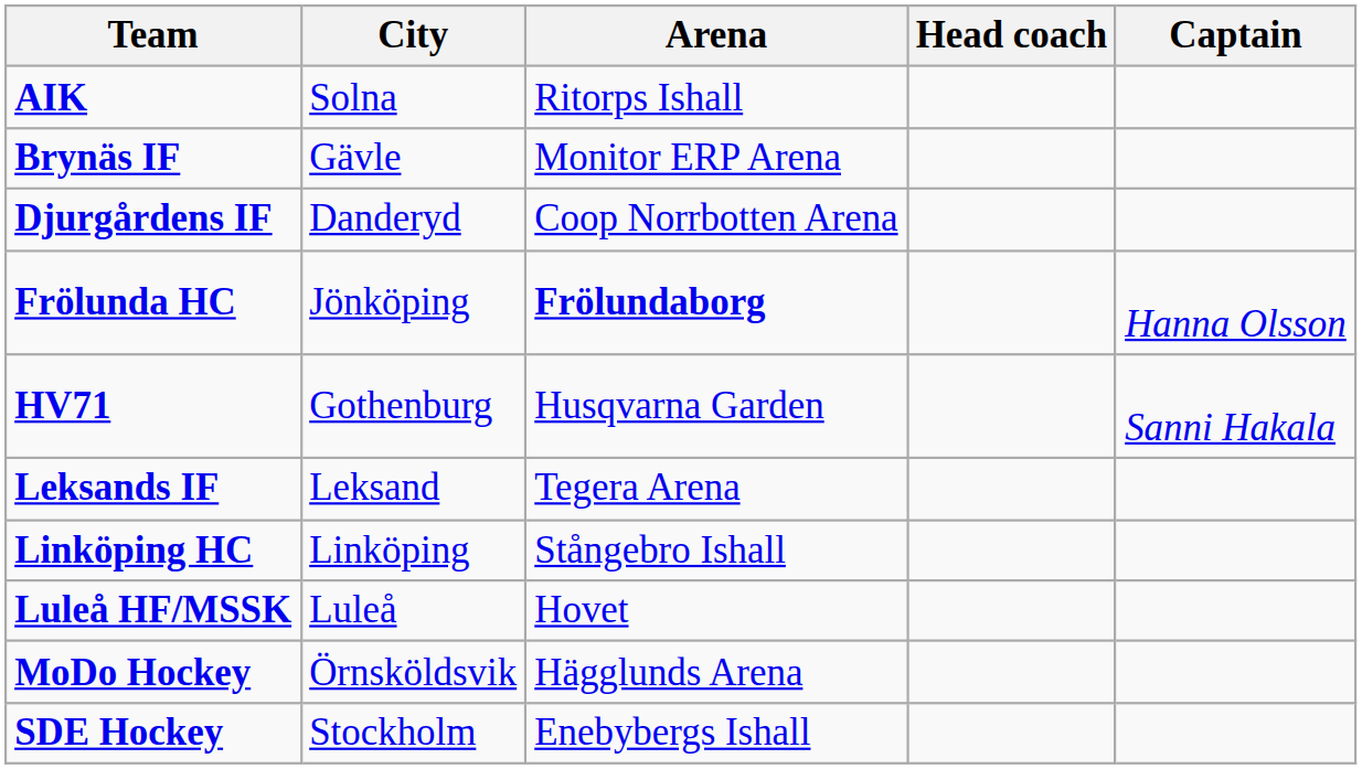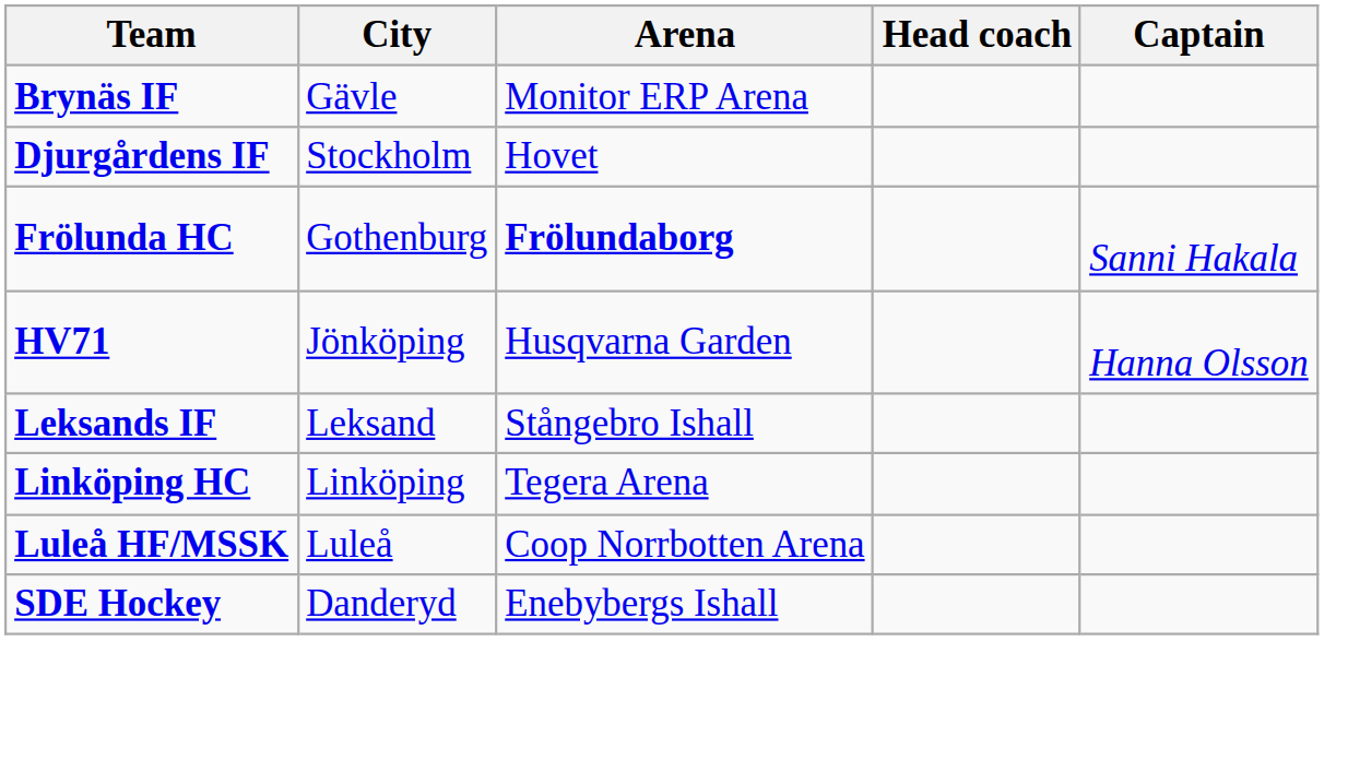- row: AIK | Solna | Ritorps Ishall
Djurgårdens IF | City: Danderyd -> Stockholm
Djurgårdens IF | Arena: Coop Norrbotten Arena -> Hovet
Frölunda HC | City: Jönköping -> Gothenburg
Frölunda HC | Captain: Hanna Olsson -> Sanni Hakala
HV71 | City: Gothenburg -> Jönköping
HV71 | Captain: Sanni Hakala -> Hanna Olsson
Leksands IF | Arena: Tegera Arena -> Stångebro Ishall
Linköping HC | Arena: Stångebro Ishall -> Tegera Arena
Luleå HF/MSSK | Arena: Hovet -> Coop Norrbotten Arena
- row: MoDo Hockey | Örnsköldsvik | Hägglunds Arena
SDE Hockey | City: Stockholm -> Danderyd
